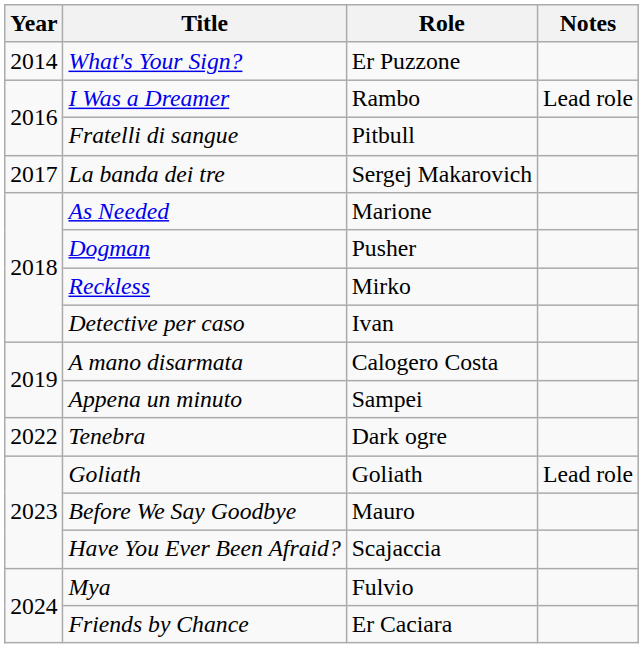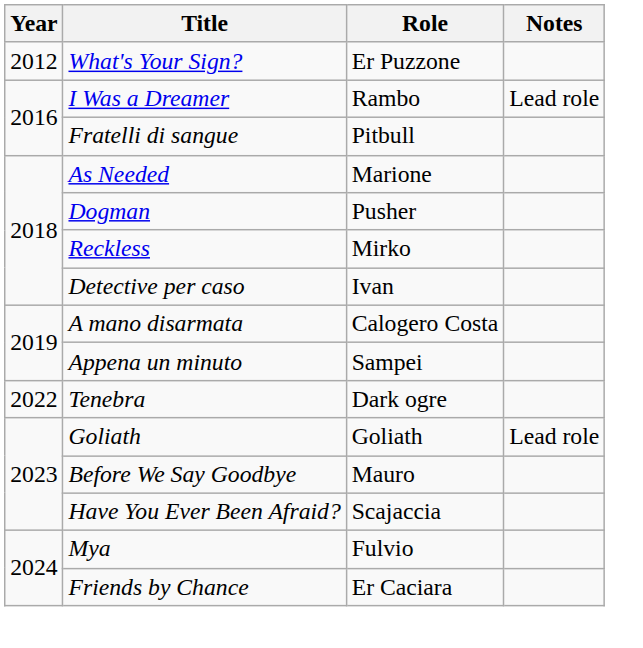What's Your Sign? | Year: 2014 -> 2012
- row: 2017 | La banda dei tre | Sergej Makarovich
